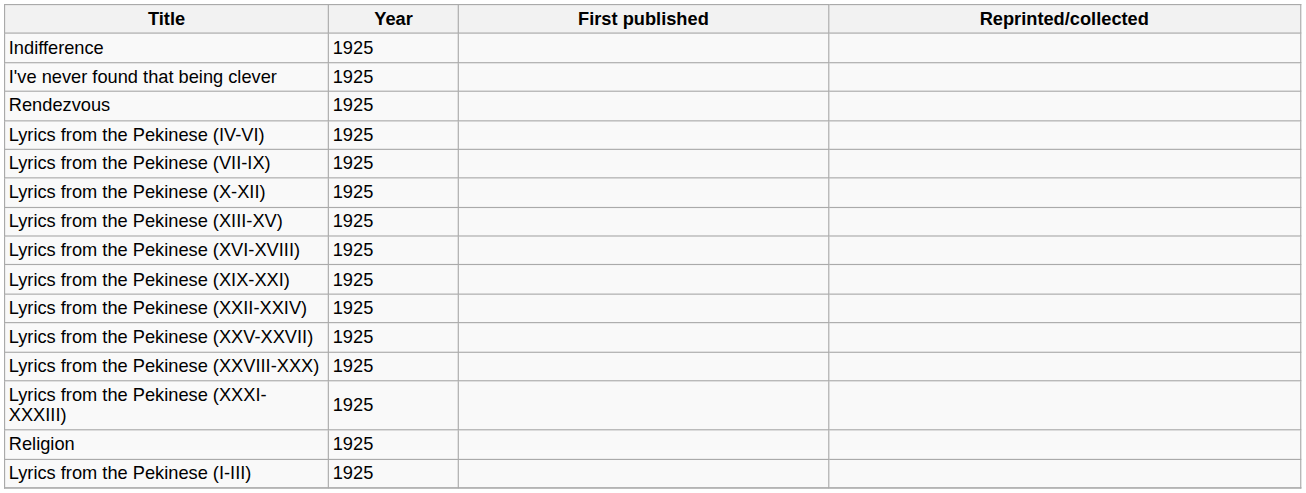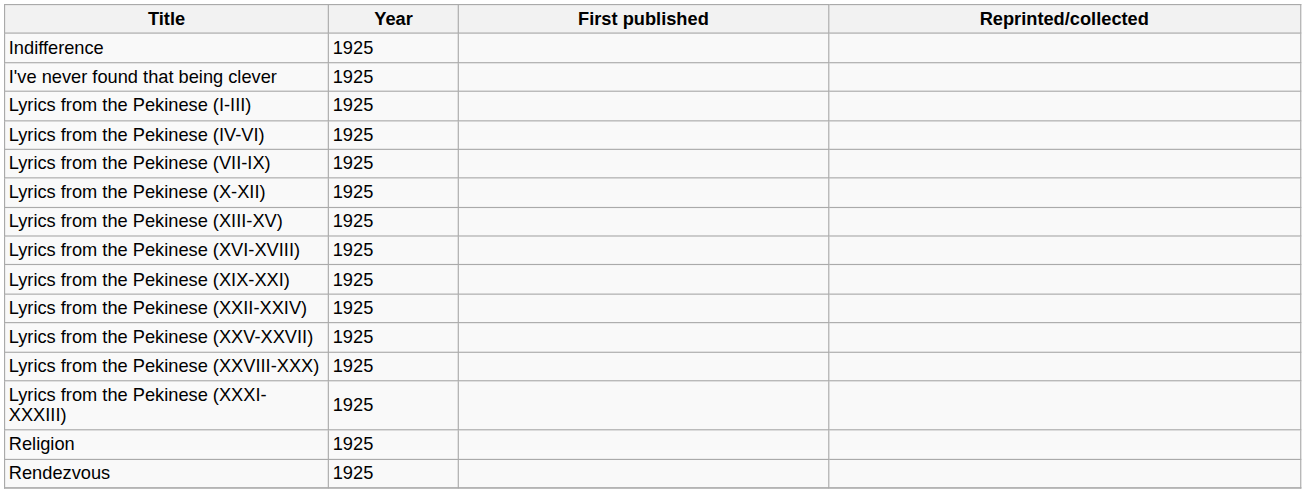rows swapped: Lyrics from the Pekinese (I-III) <-> Rendezvous
